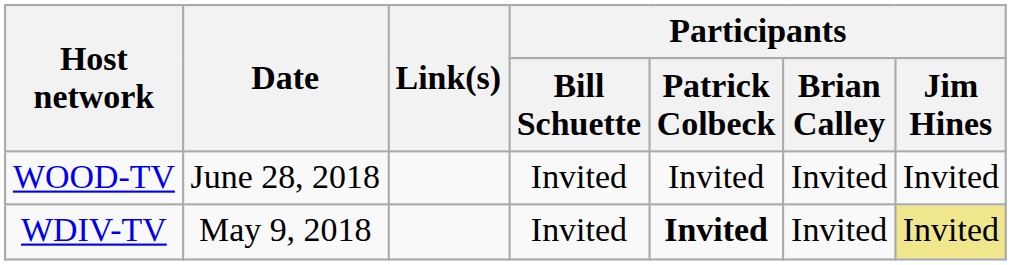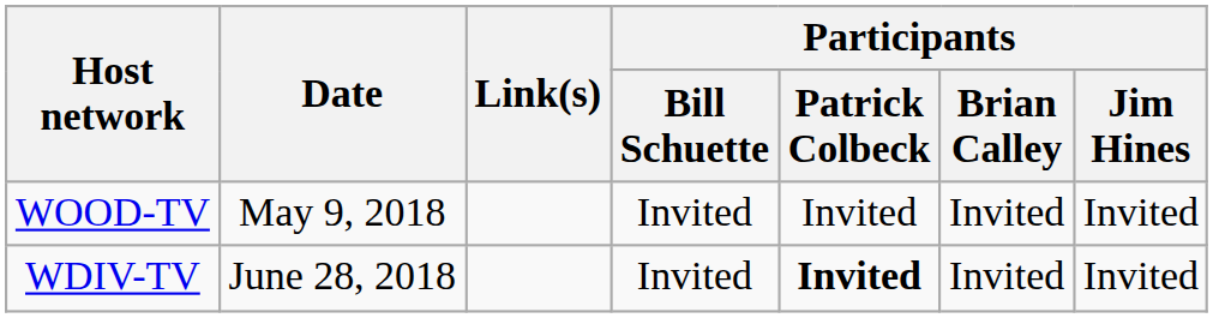WOOD-TV | Date: June 28, 2018 -> May 9, 2018
WDIV-TV | Date: May 9, 2018 -> June 28, 2018
WDIV-TV | Participants / Jim Hines: khaki background -> no background
